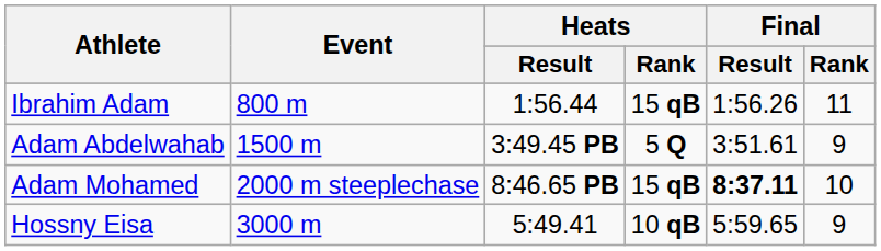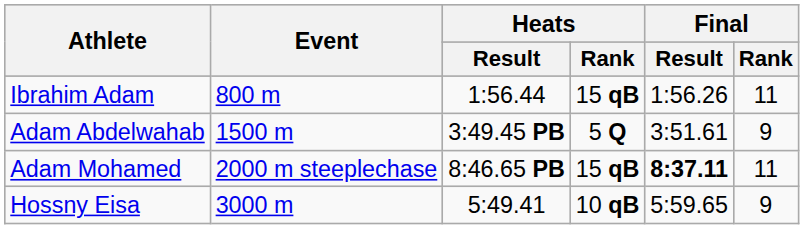Adam Mohamed | Final / Rank: 10 -> 11
